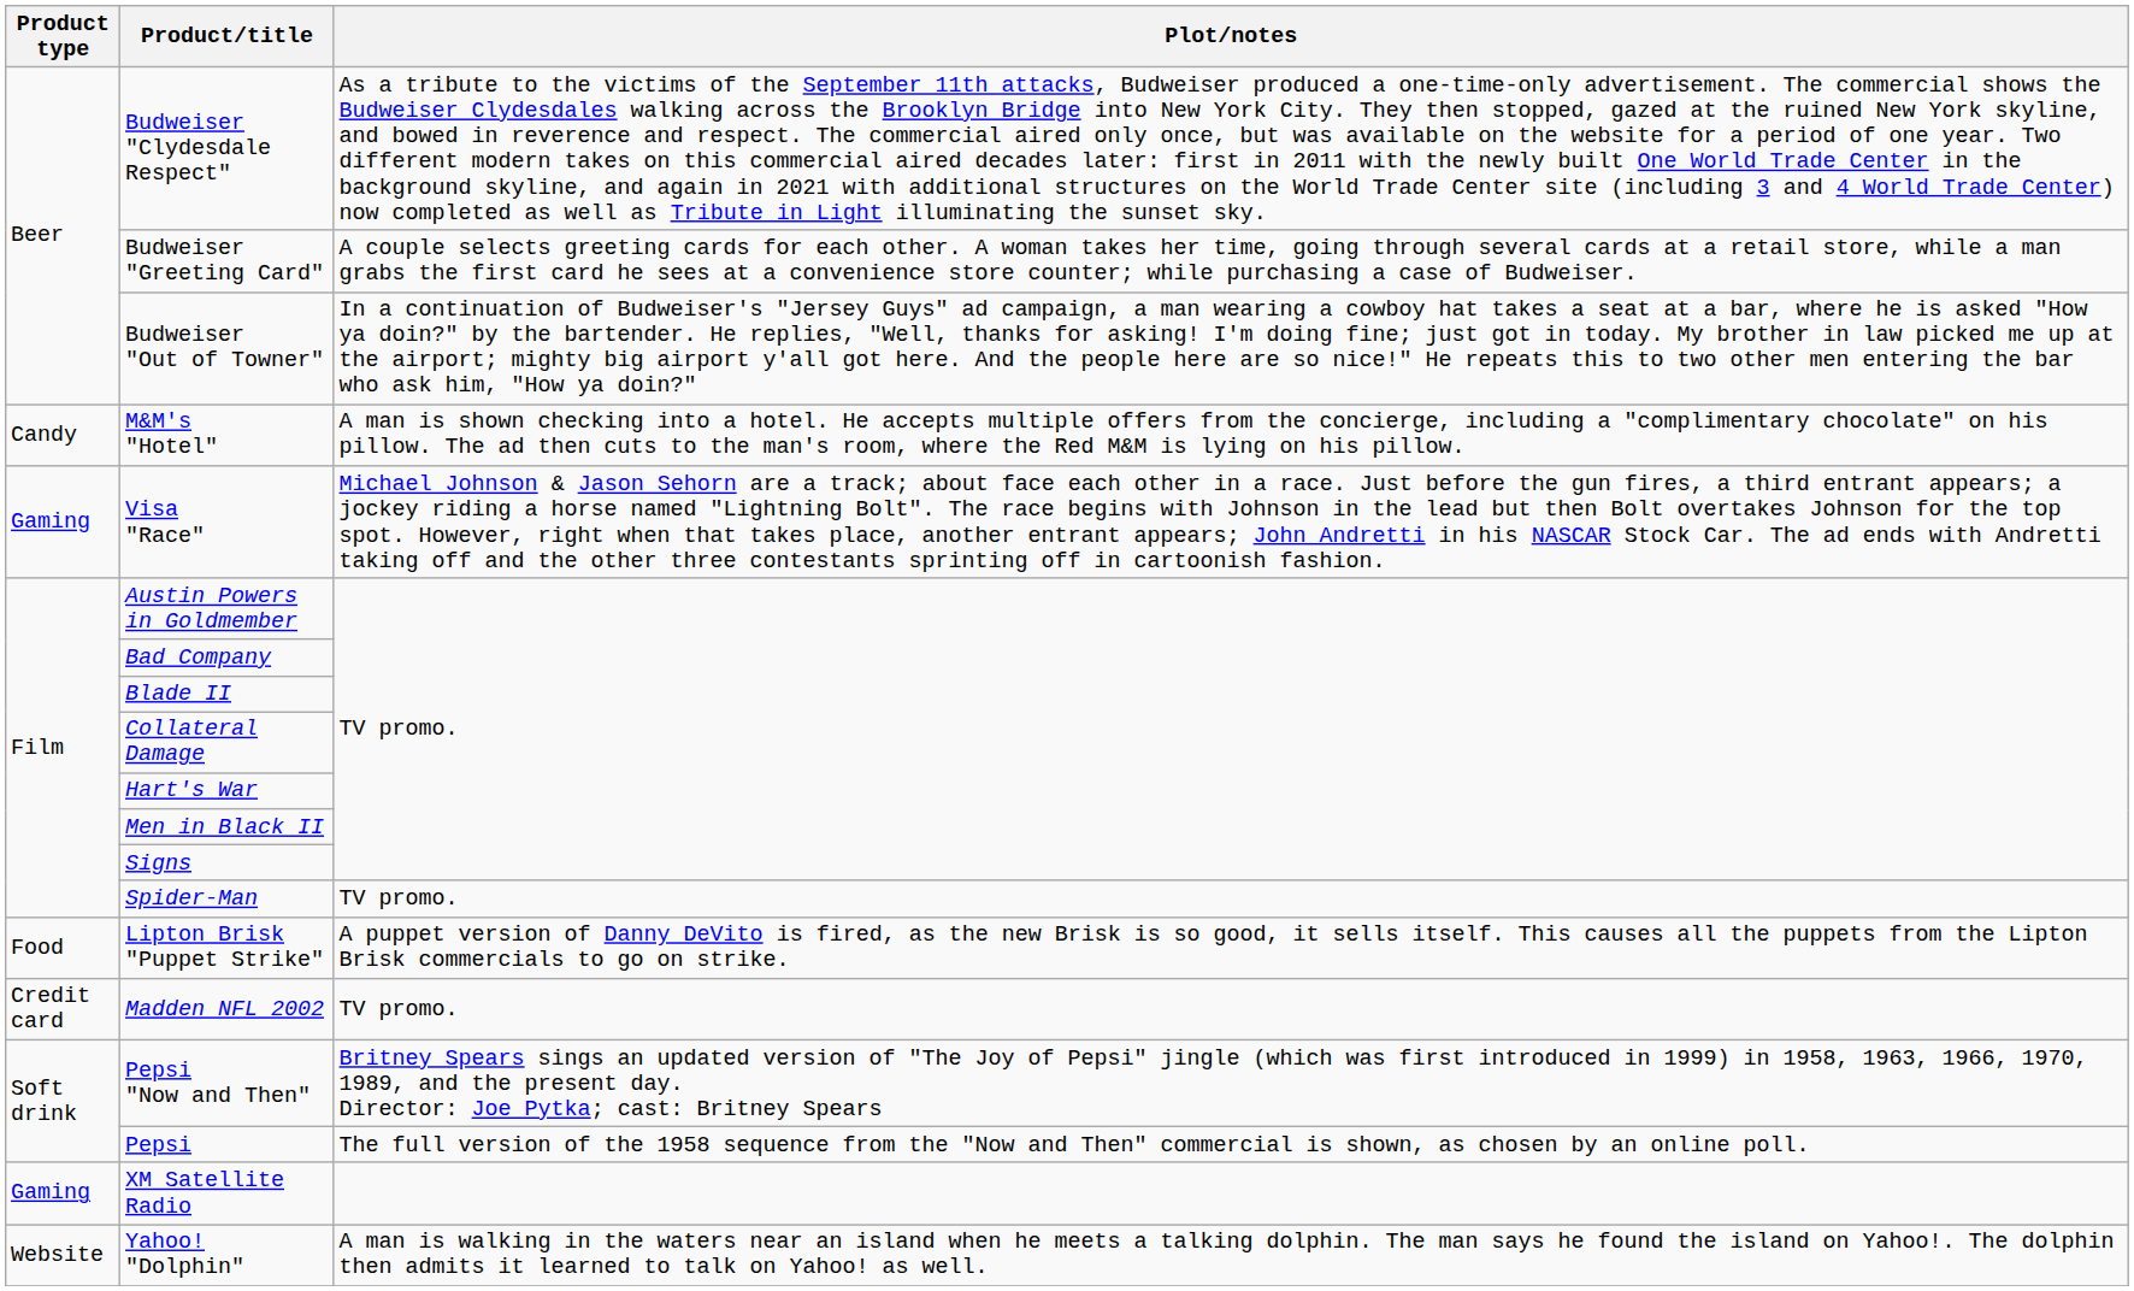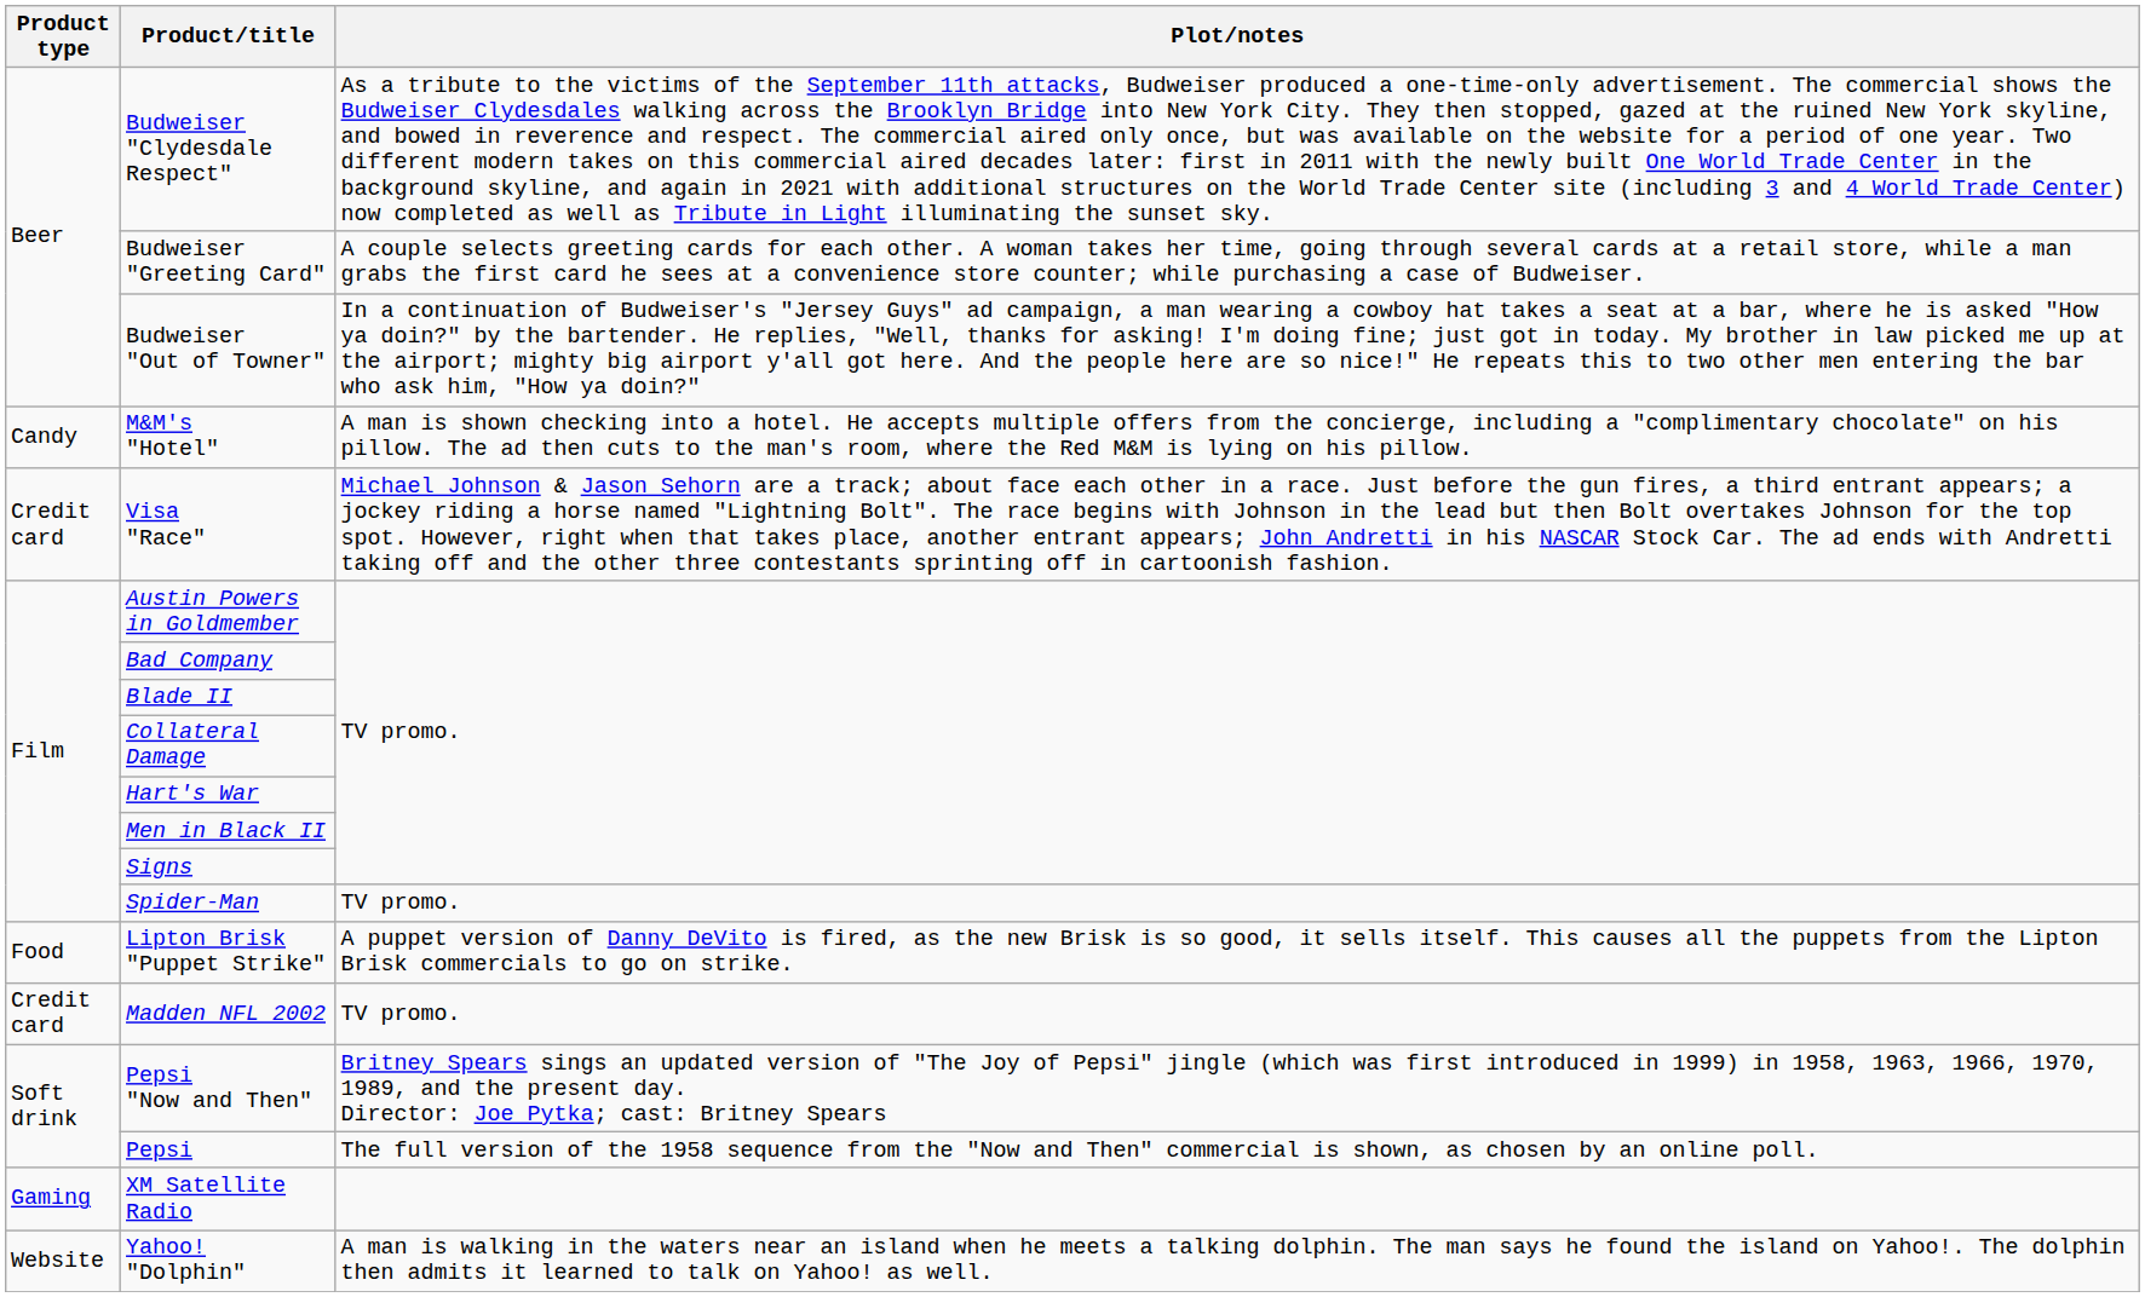Visa "Race" | Product type: Gaming -> Credit card
